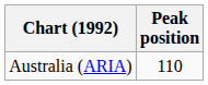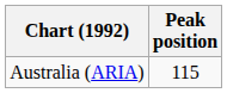Australia (ARIA) | Peak position: 110 -> 115
